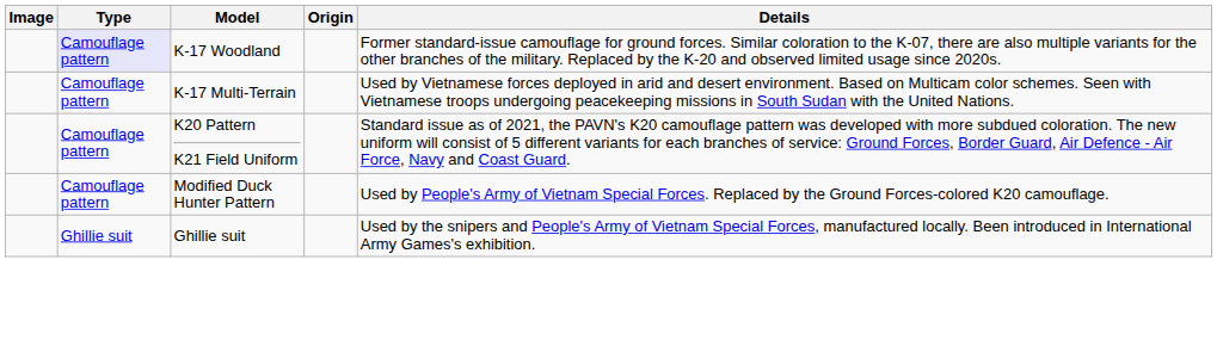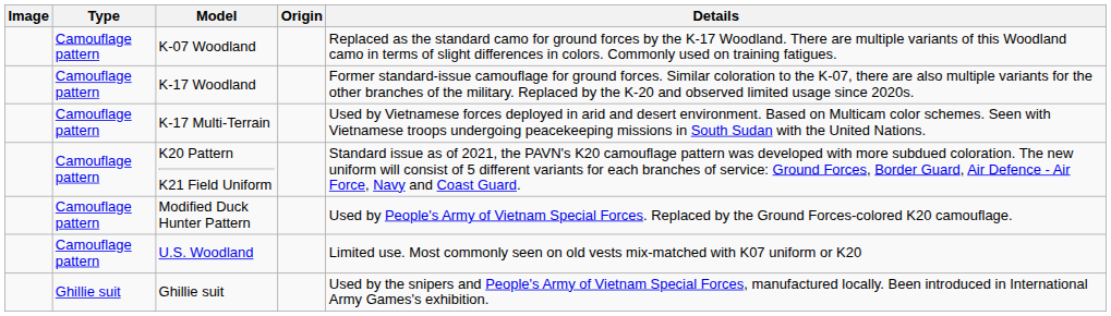+ row: Camouflage pattern | K-07 Woodland | Replaced as the standard camo for ground forces by the K-17 Woodland. There are multiple variants of this Woodland camo in terms of slight differences in colors. Commonly used on training fatigues.
K-17 Woodland | Type: lavender background -> no background
+ row: Camouflage pattern | U.S. Woodland | Limited use. Most commonly seen on old vests mix-matched with K07 uniform or K20
